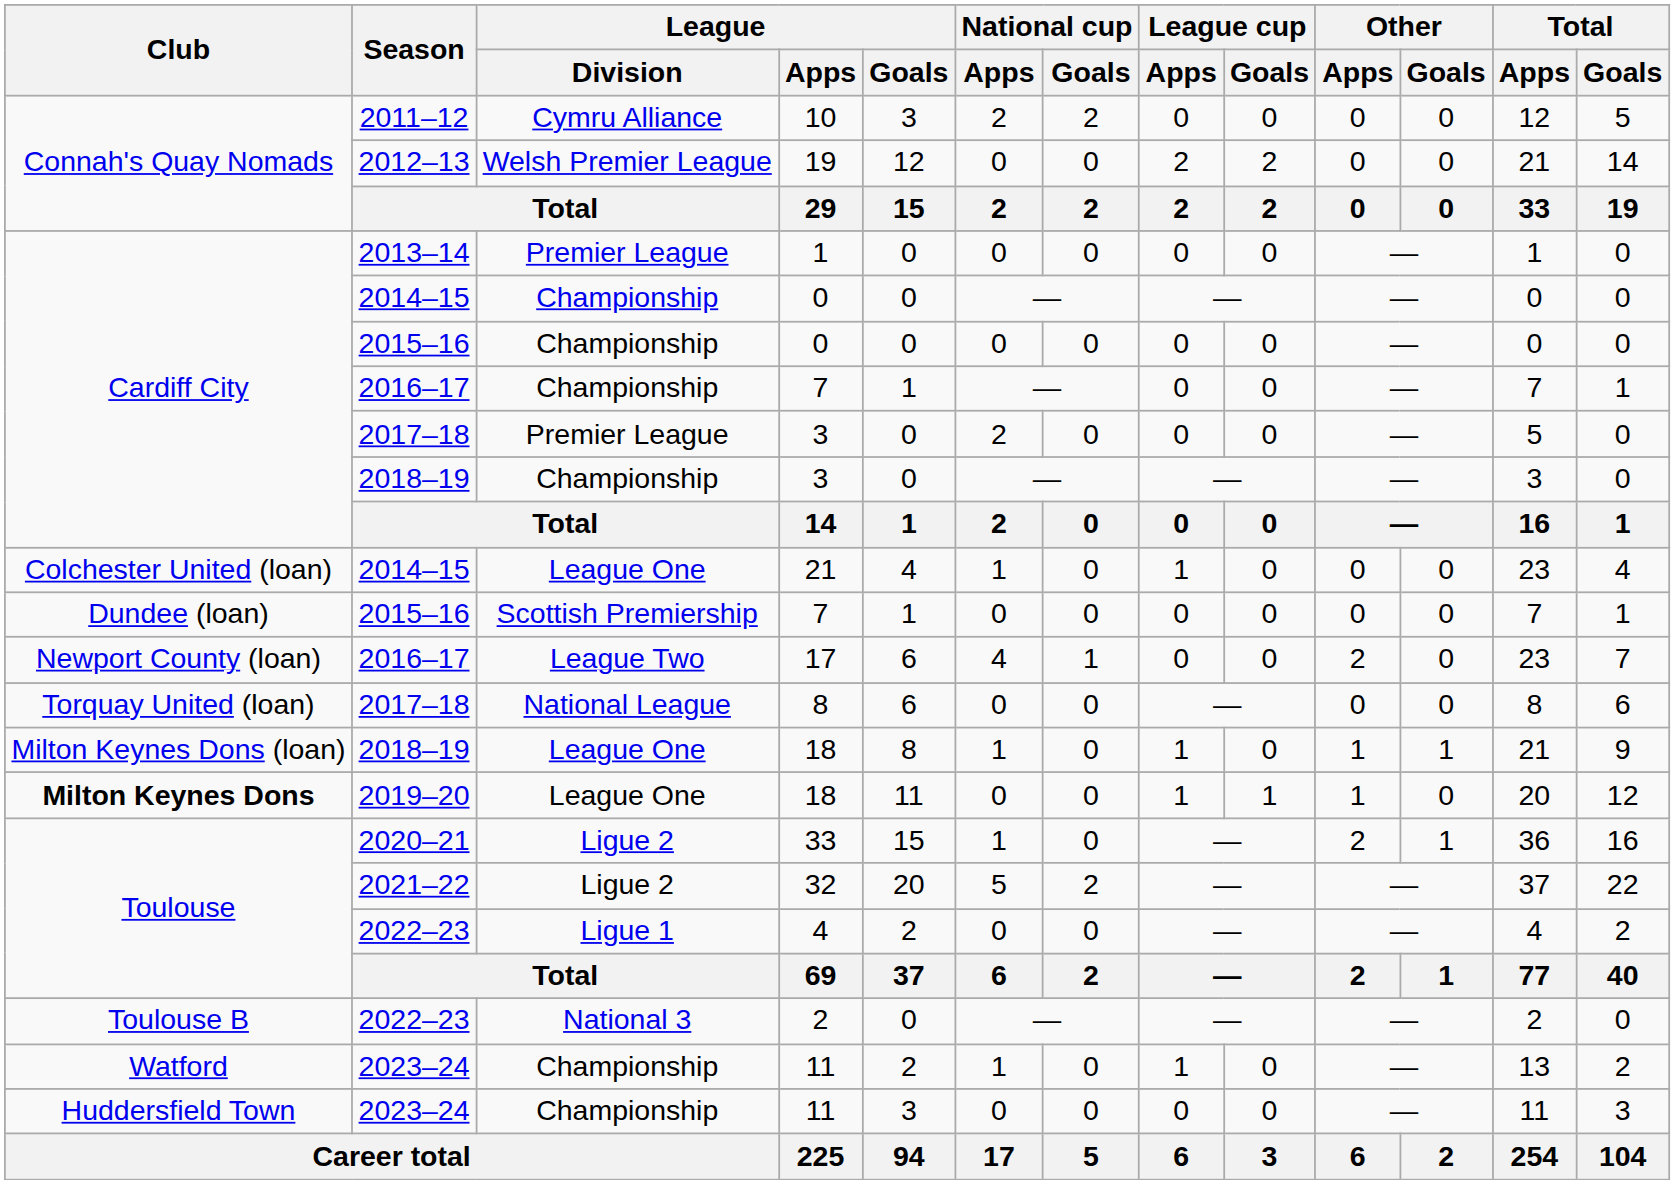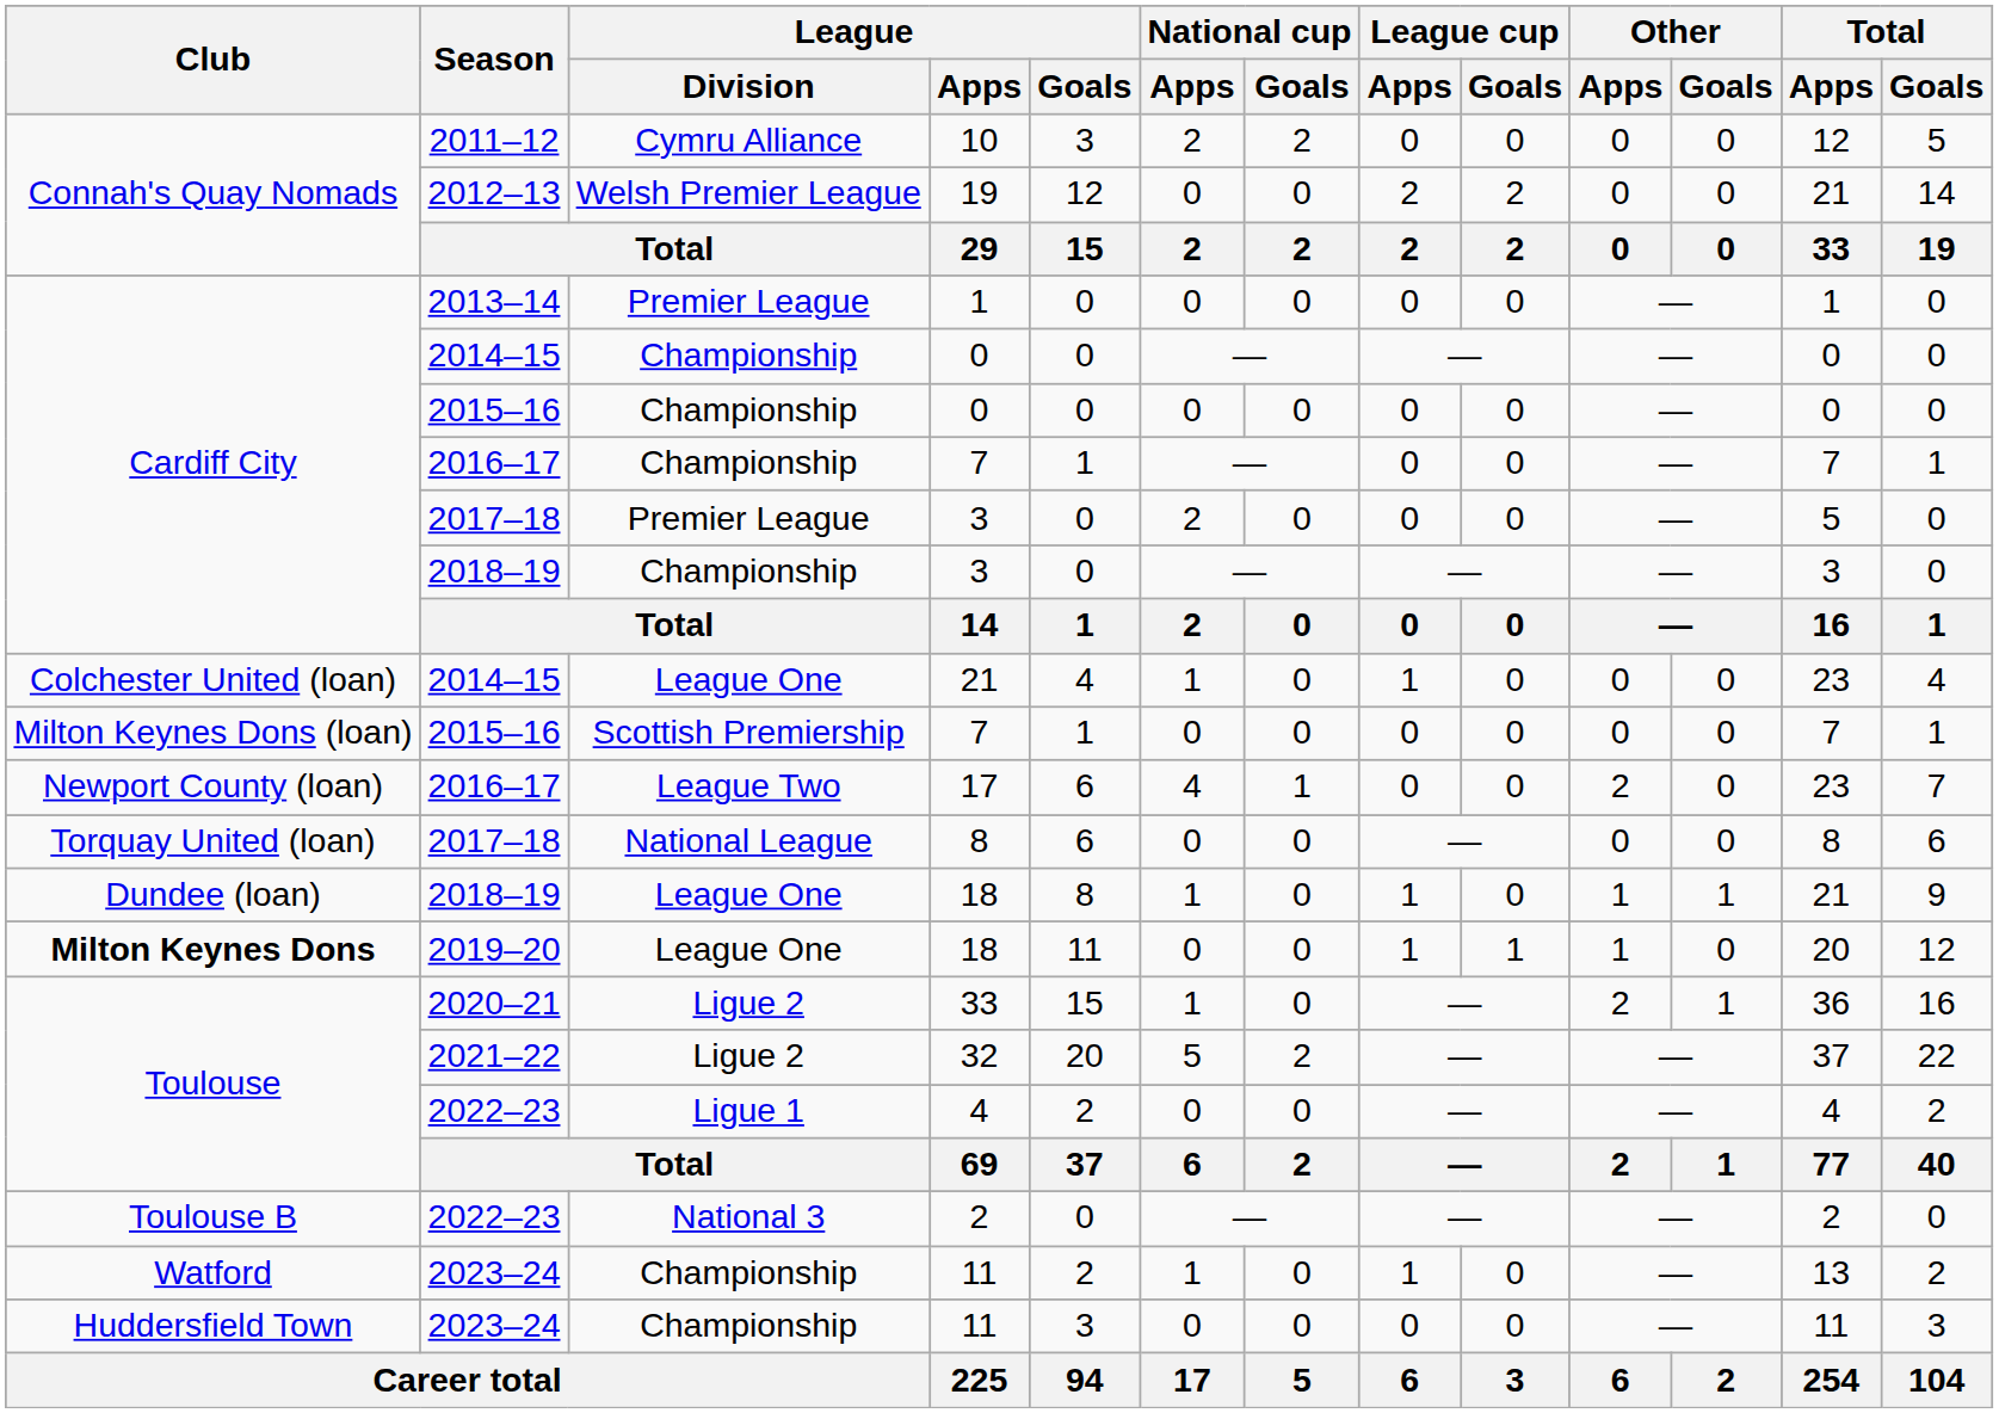2015–16 / 7 | Club: Dundee (loan) -> Milton Keynes Dons (loan)
2018–19 / 18 | Club: Milton Keynes Dons (loan) -> Dundee (loan)
